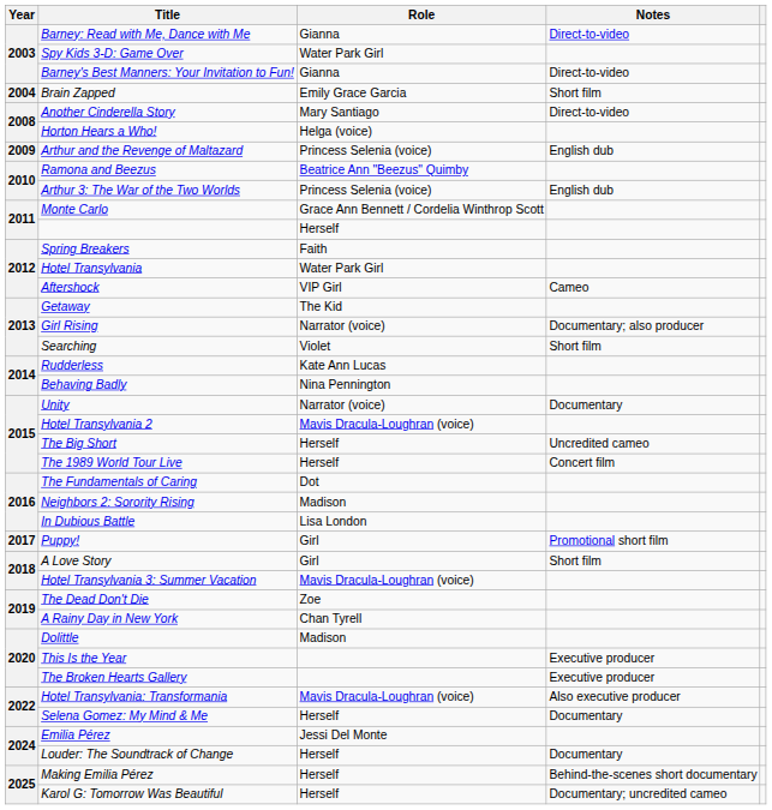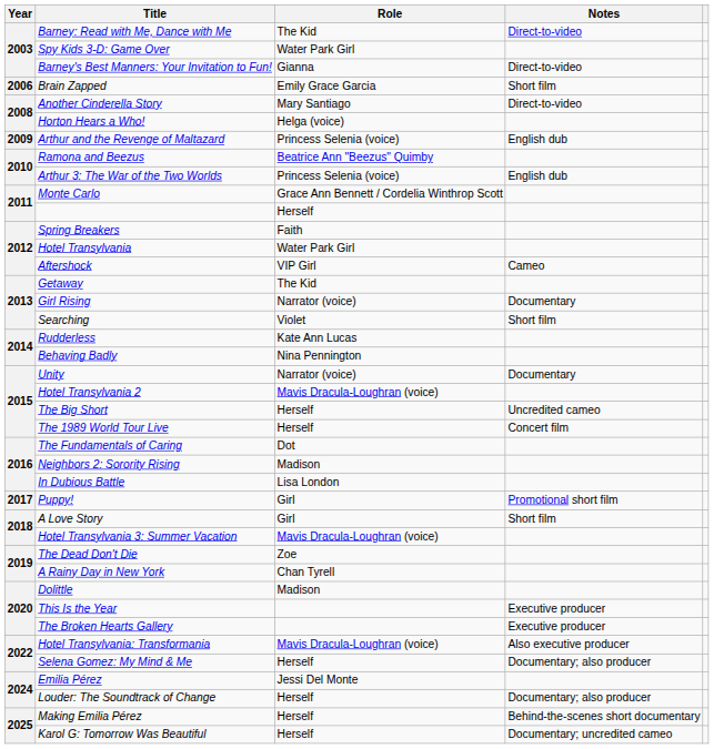Barney: Read with Me, Dance with Me | Role: Gianna -> The Kid
Brain Zapped | Year: 2004 -> 2006
Girl Rising | Notes: Documentary; also producer -> Documentary
Selena Gomez: My Mind & Me | Notes: Documentary -> Documentary; also producer
Louder: The Soundtrack of Change | Notes: Documentary -> Documentary; also producer
